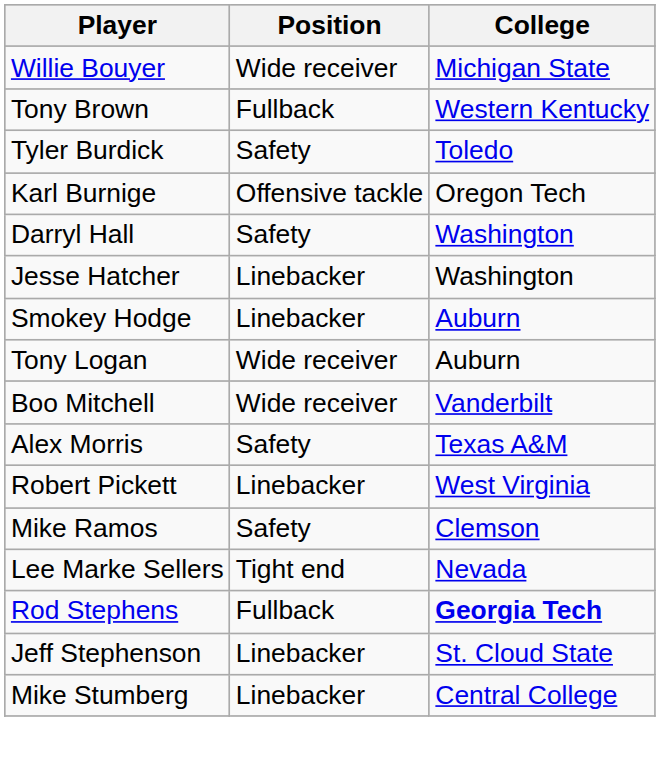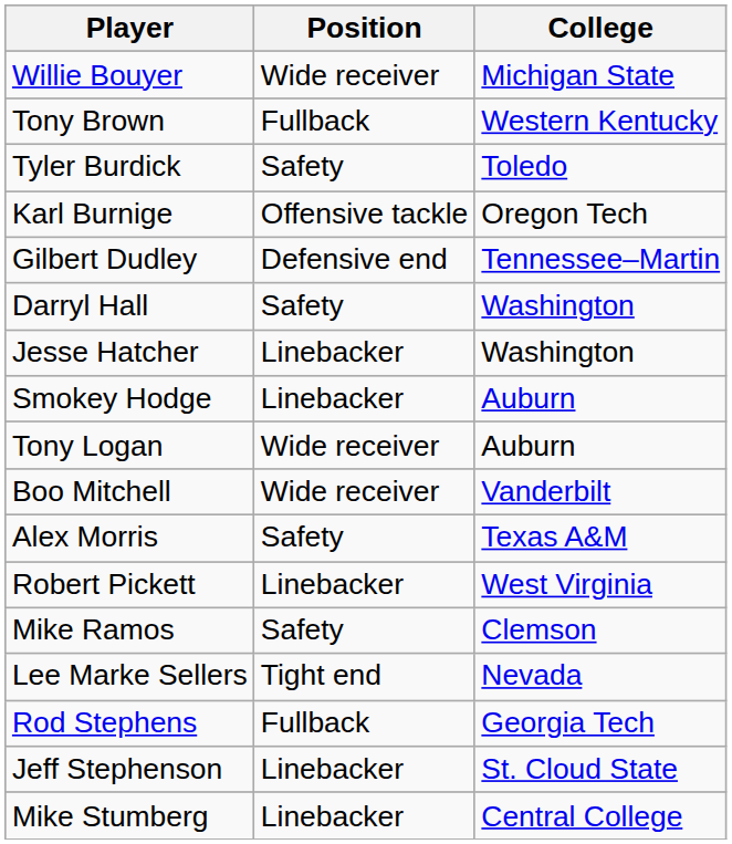+ row: Gilbert Dudley | Defensive end | Tennessee–Martin
Rod Stephens | College: bold -> normal
